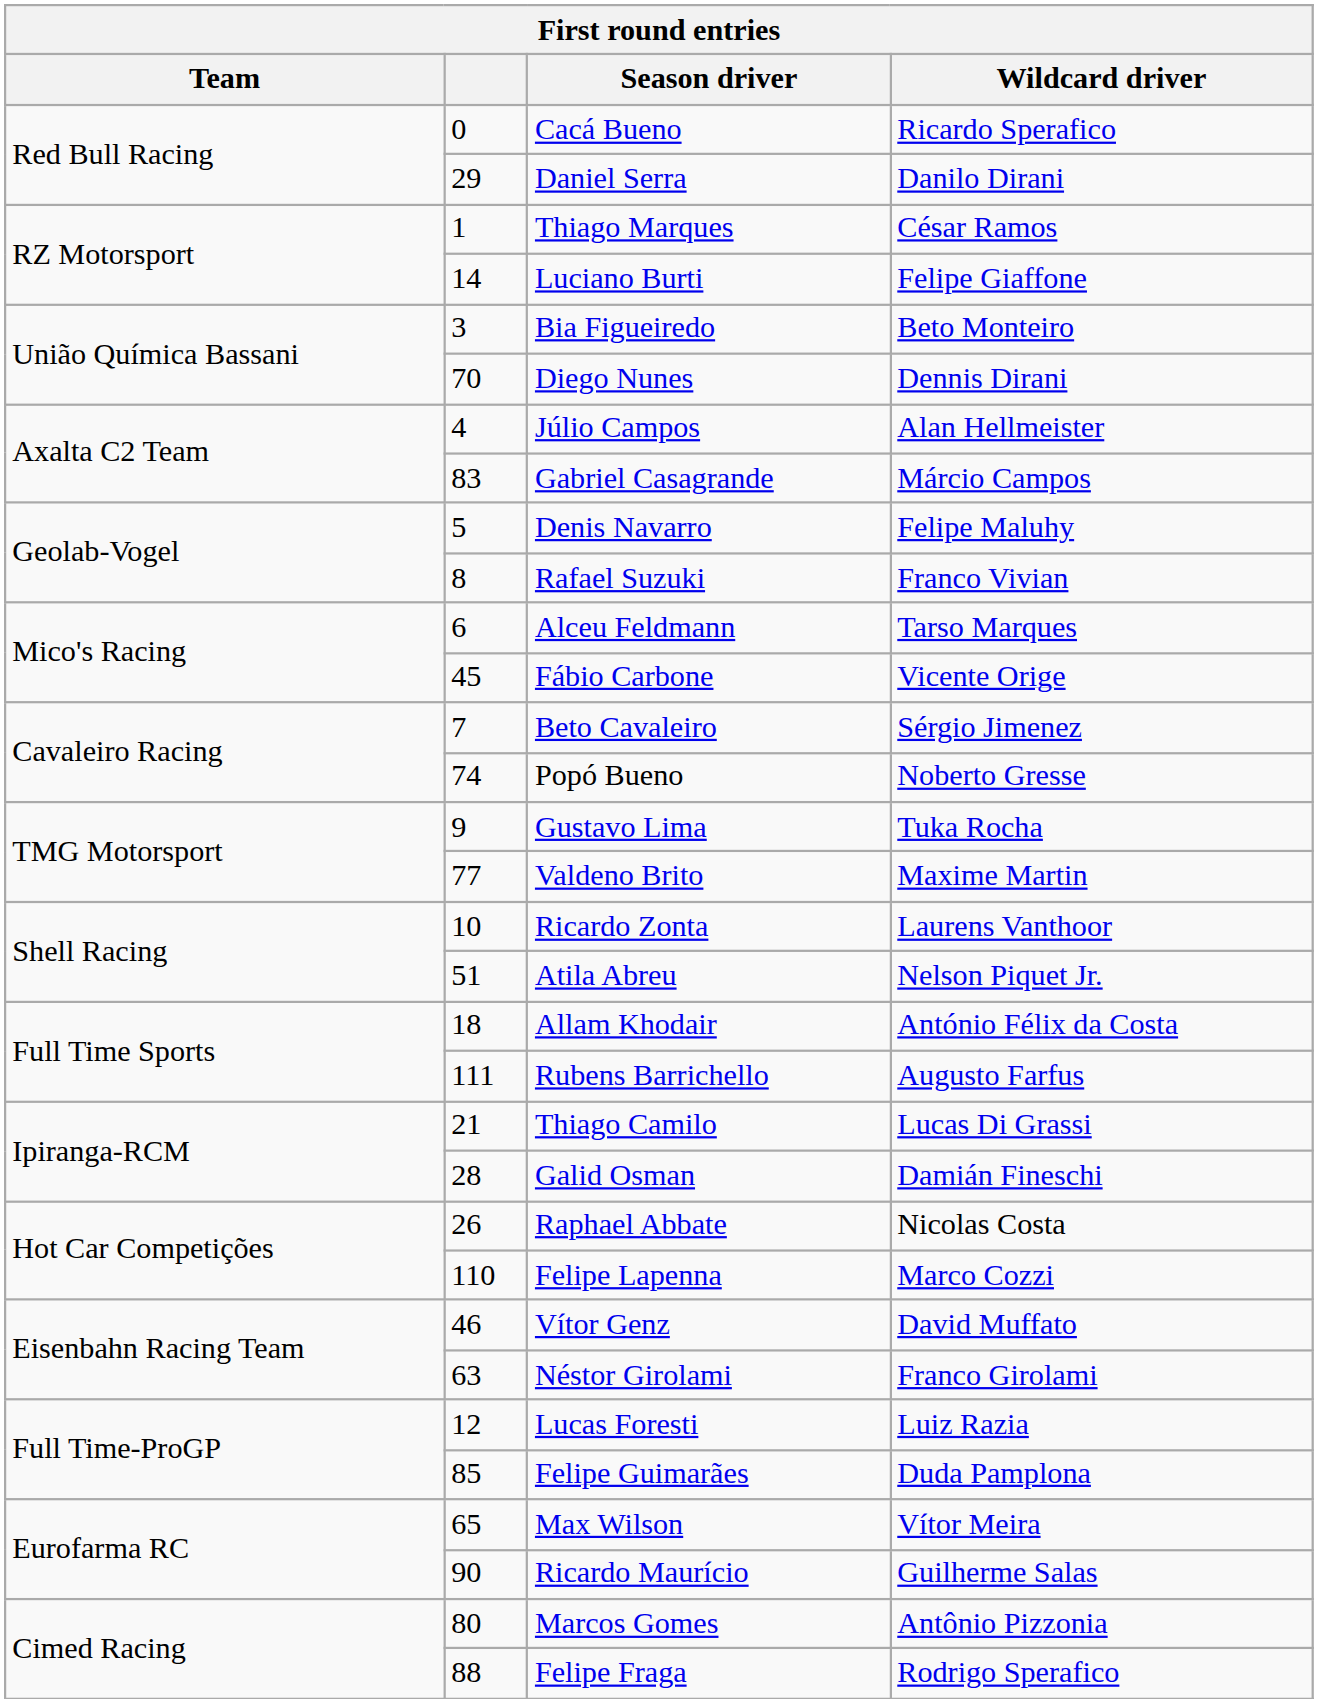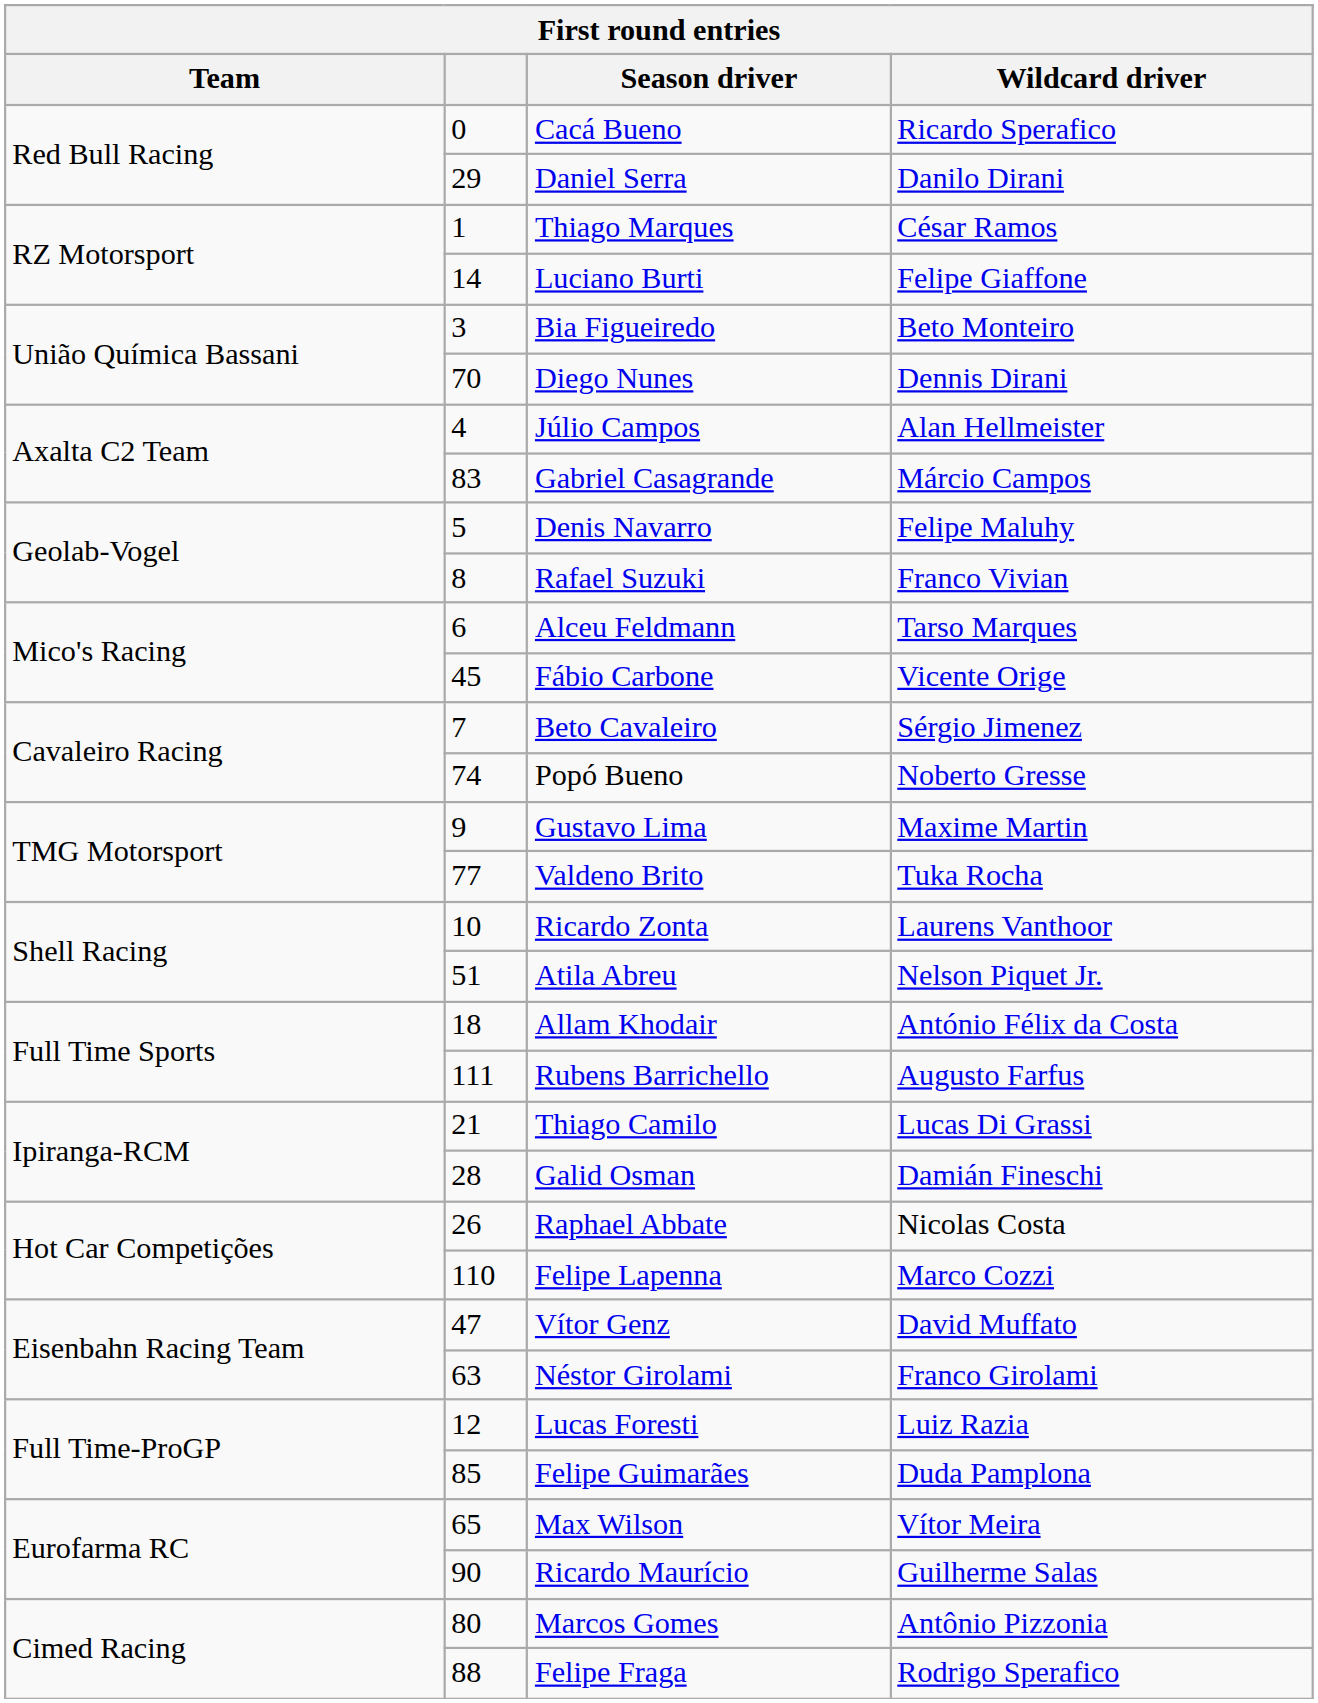Gustavo Lima | Wildcard driver: Tuka Rocha -> Maxime Martin
Valdeno Brito | Wildcard driver: Maxime Martin -> Tuka Rocha
Vítor Genz | column 2: 46 -> 47
